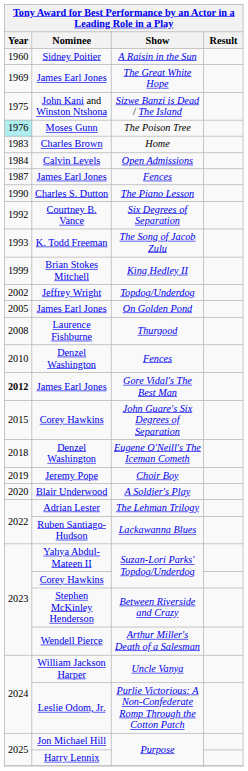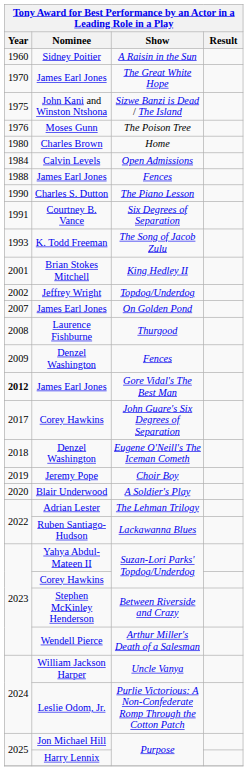The Great White Hope | Year: 1969 -> 1970
The Poison Tree | Year: paleturquoise background -> no background
Home | Year: 1983 -> 1980
James Earl Jones / Fences | Year: 1987 -> 1988
Six Degrees of Separation | Year: 1992 -> 1991
King Hedley II | Year: 1999 -> 2001
On Golden Pond | Year: 2005 -> 2007
Denzel Washington / Fences | Year: 2010 -> 2009
John Guare's Six Degrees of Separation | Year: 2015 -> 2017
